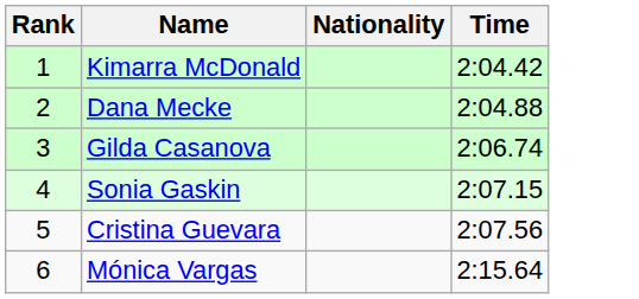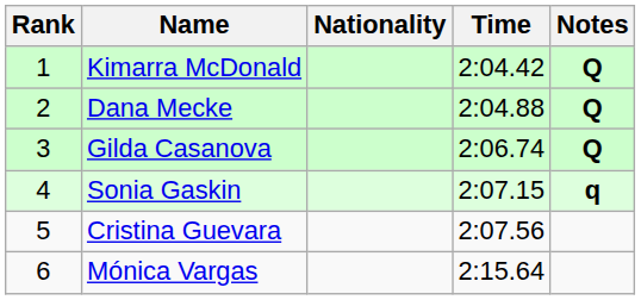+ column: Notes | Q | Q | Q | q
